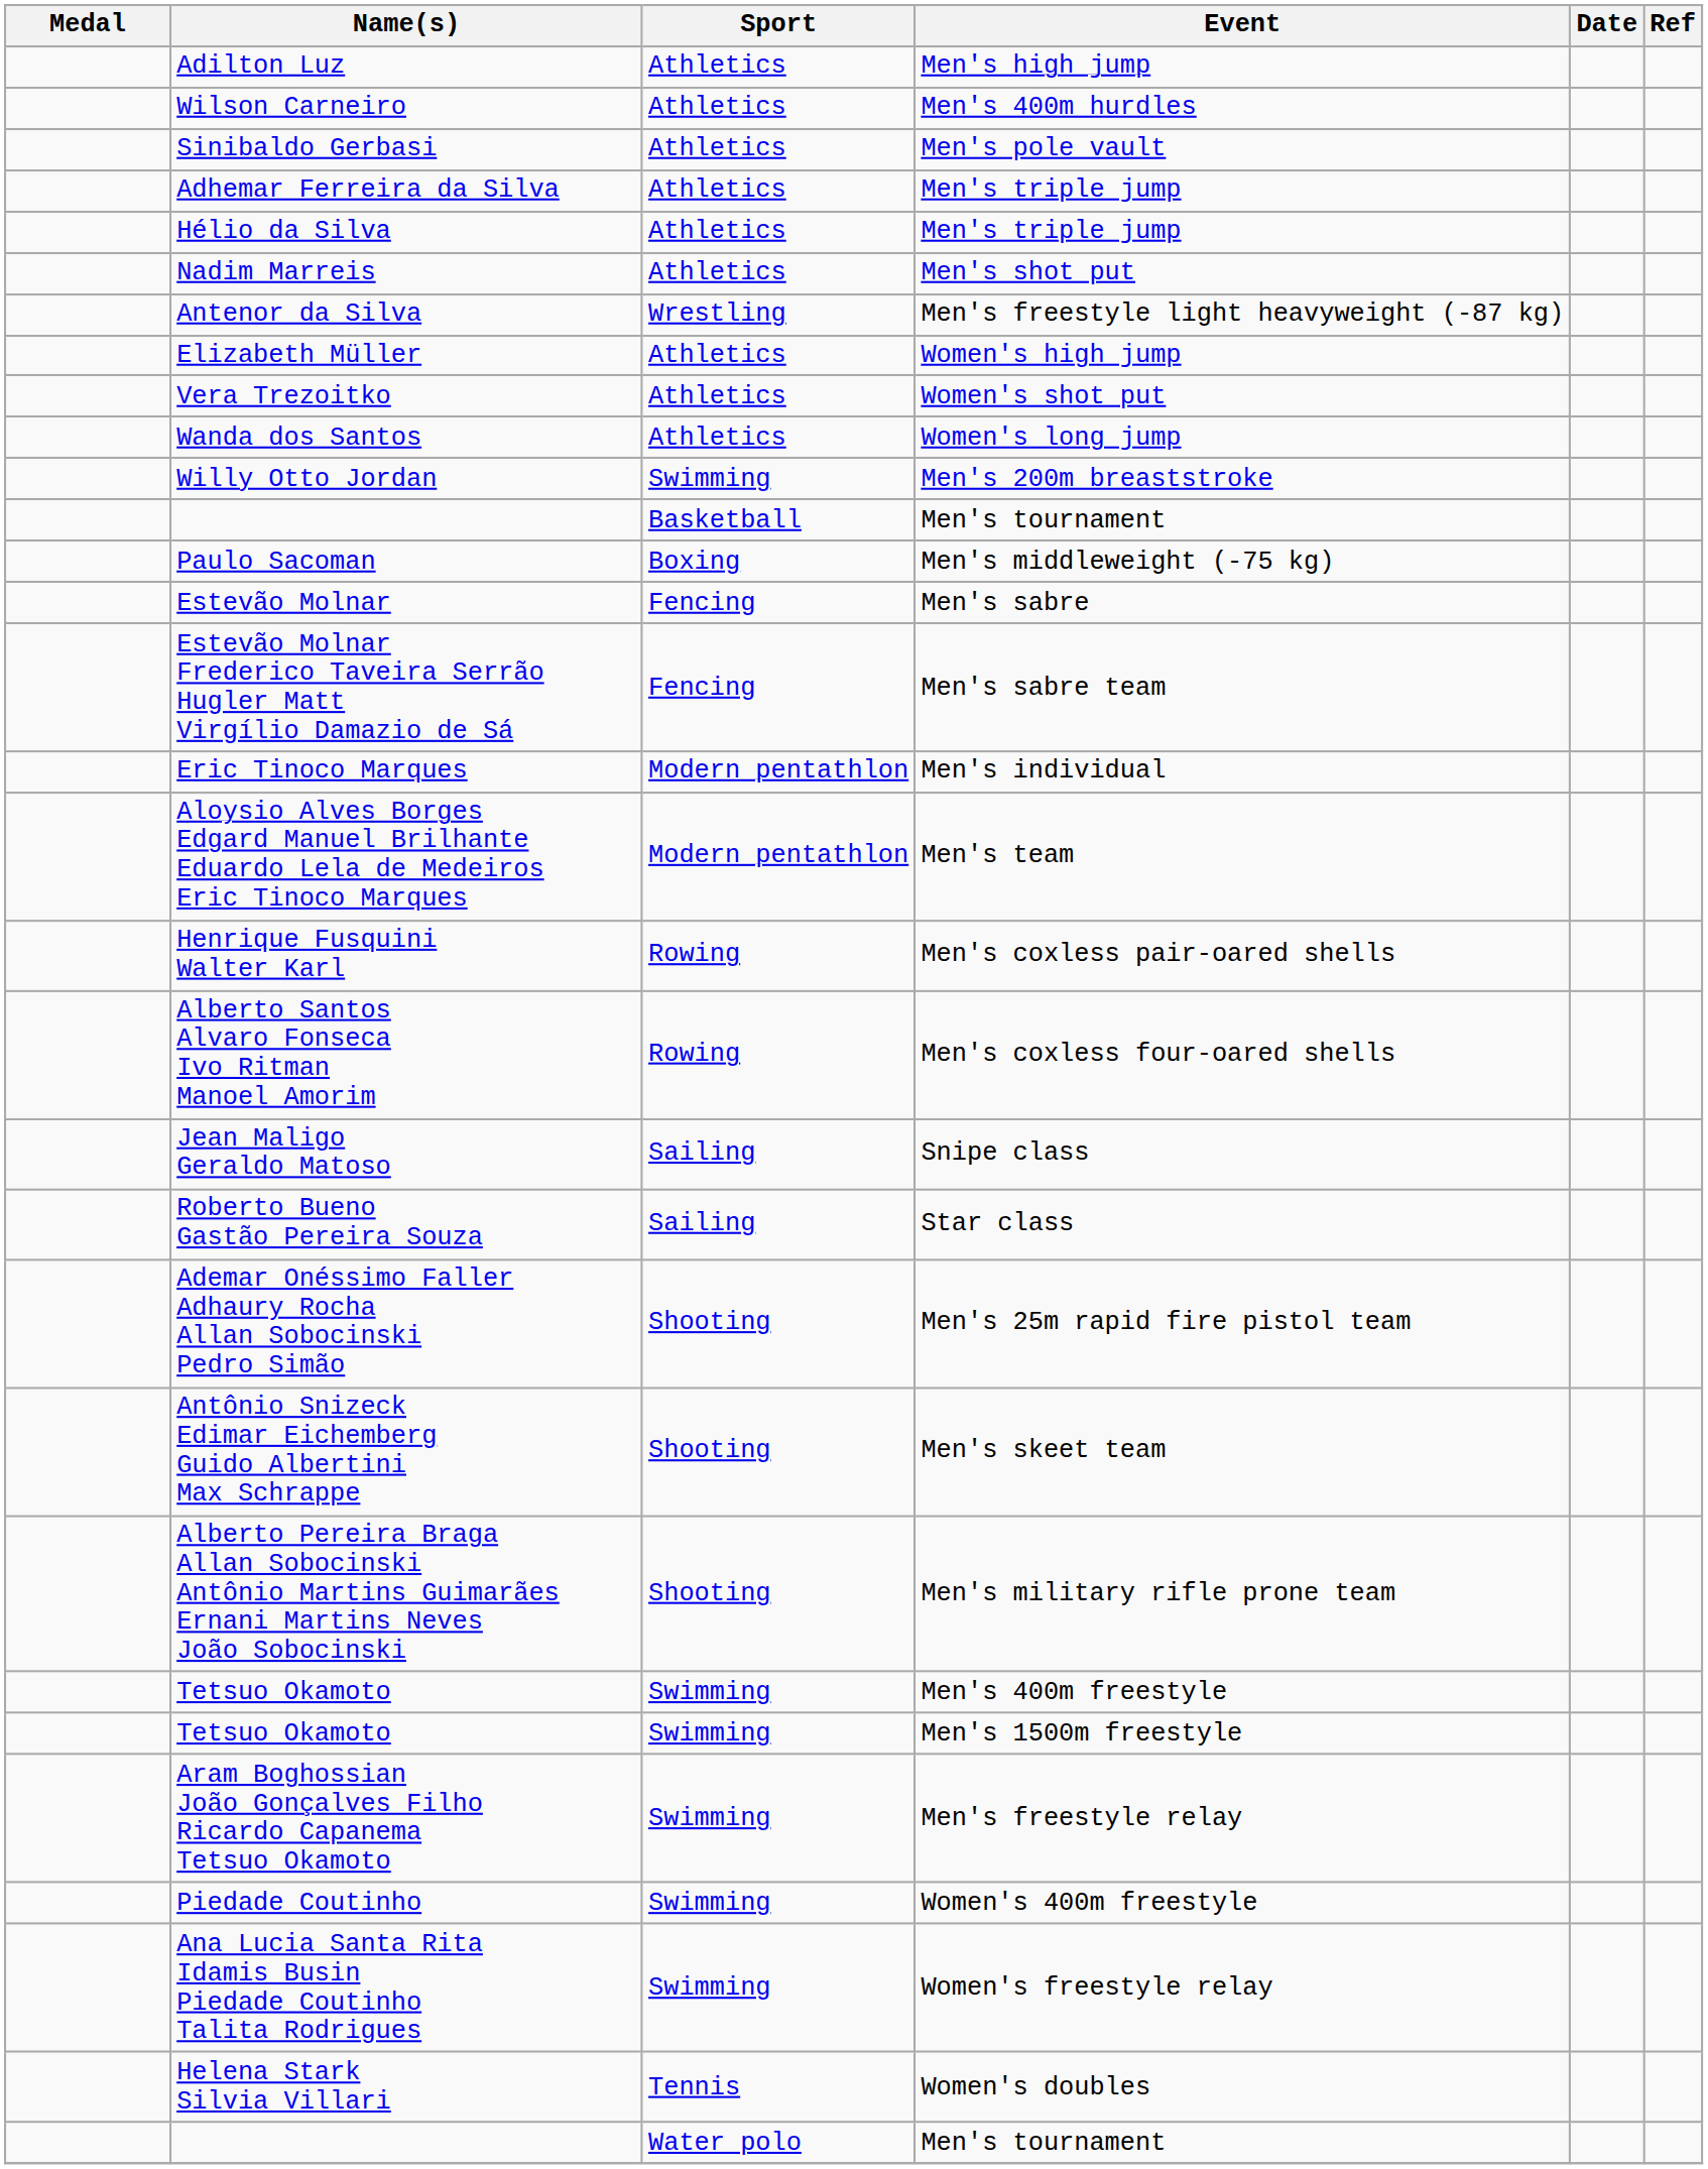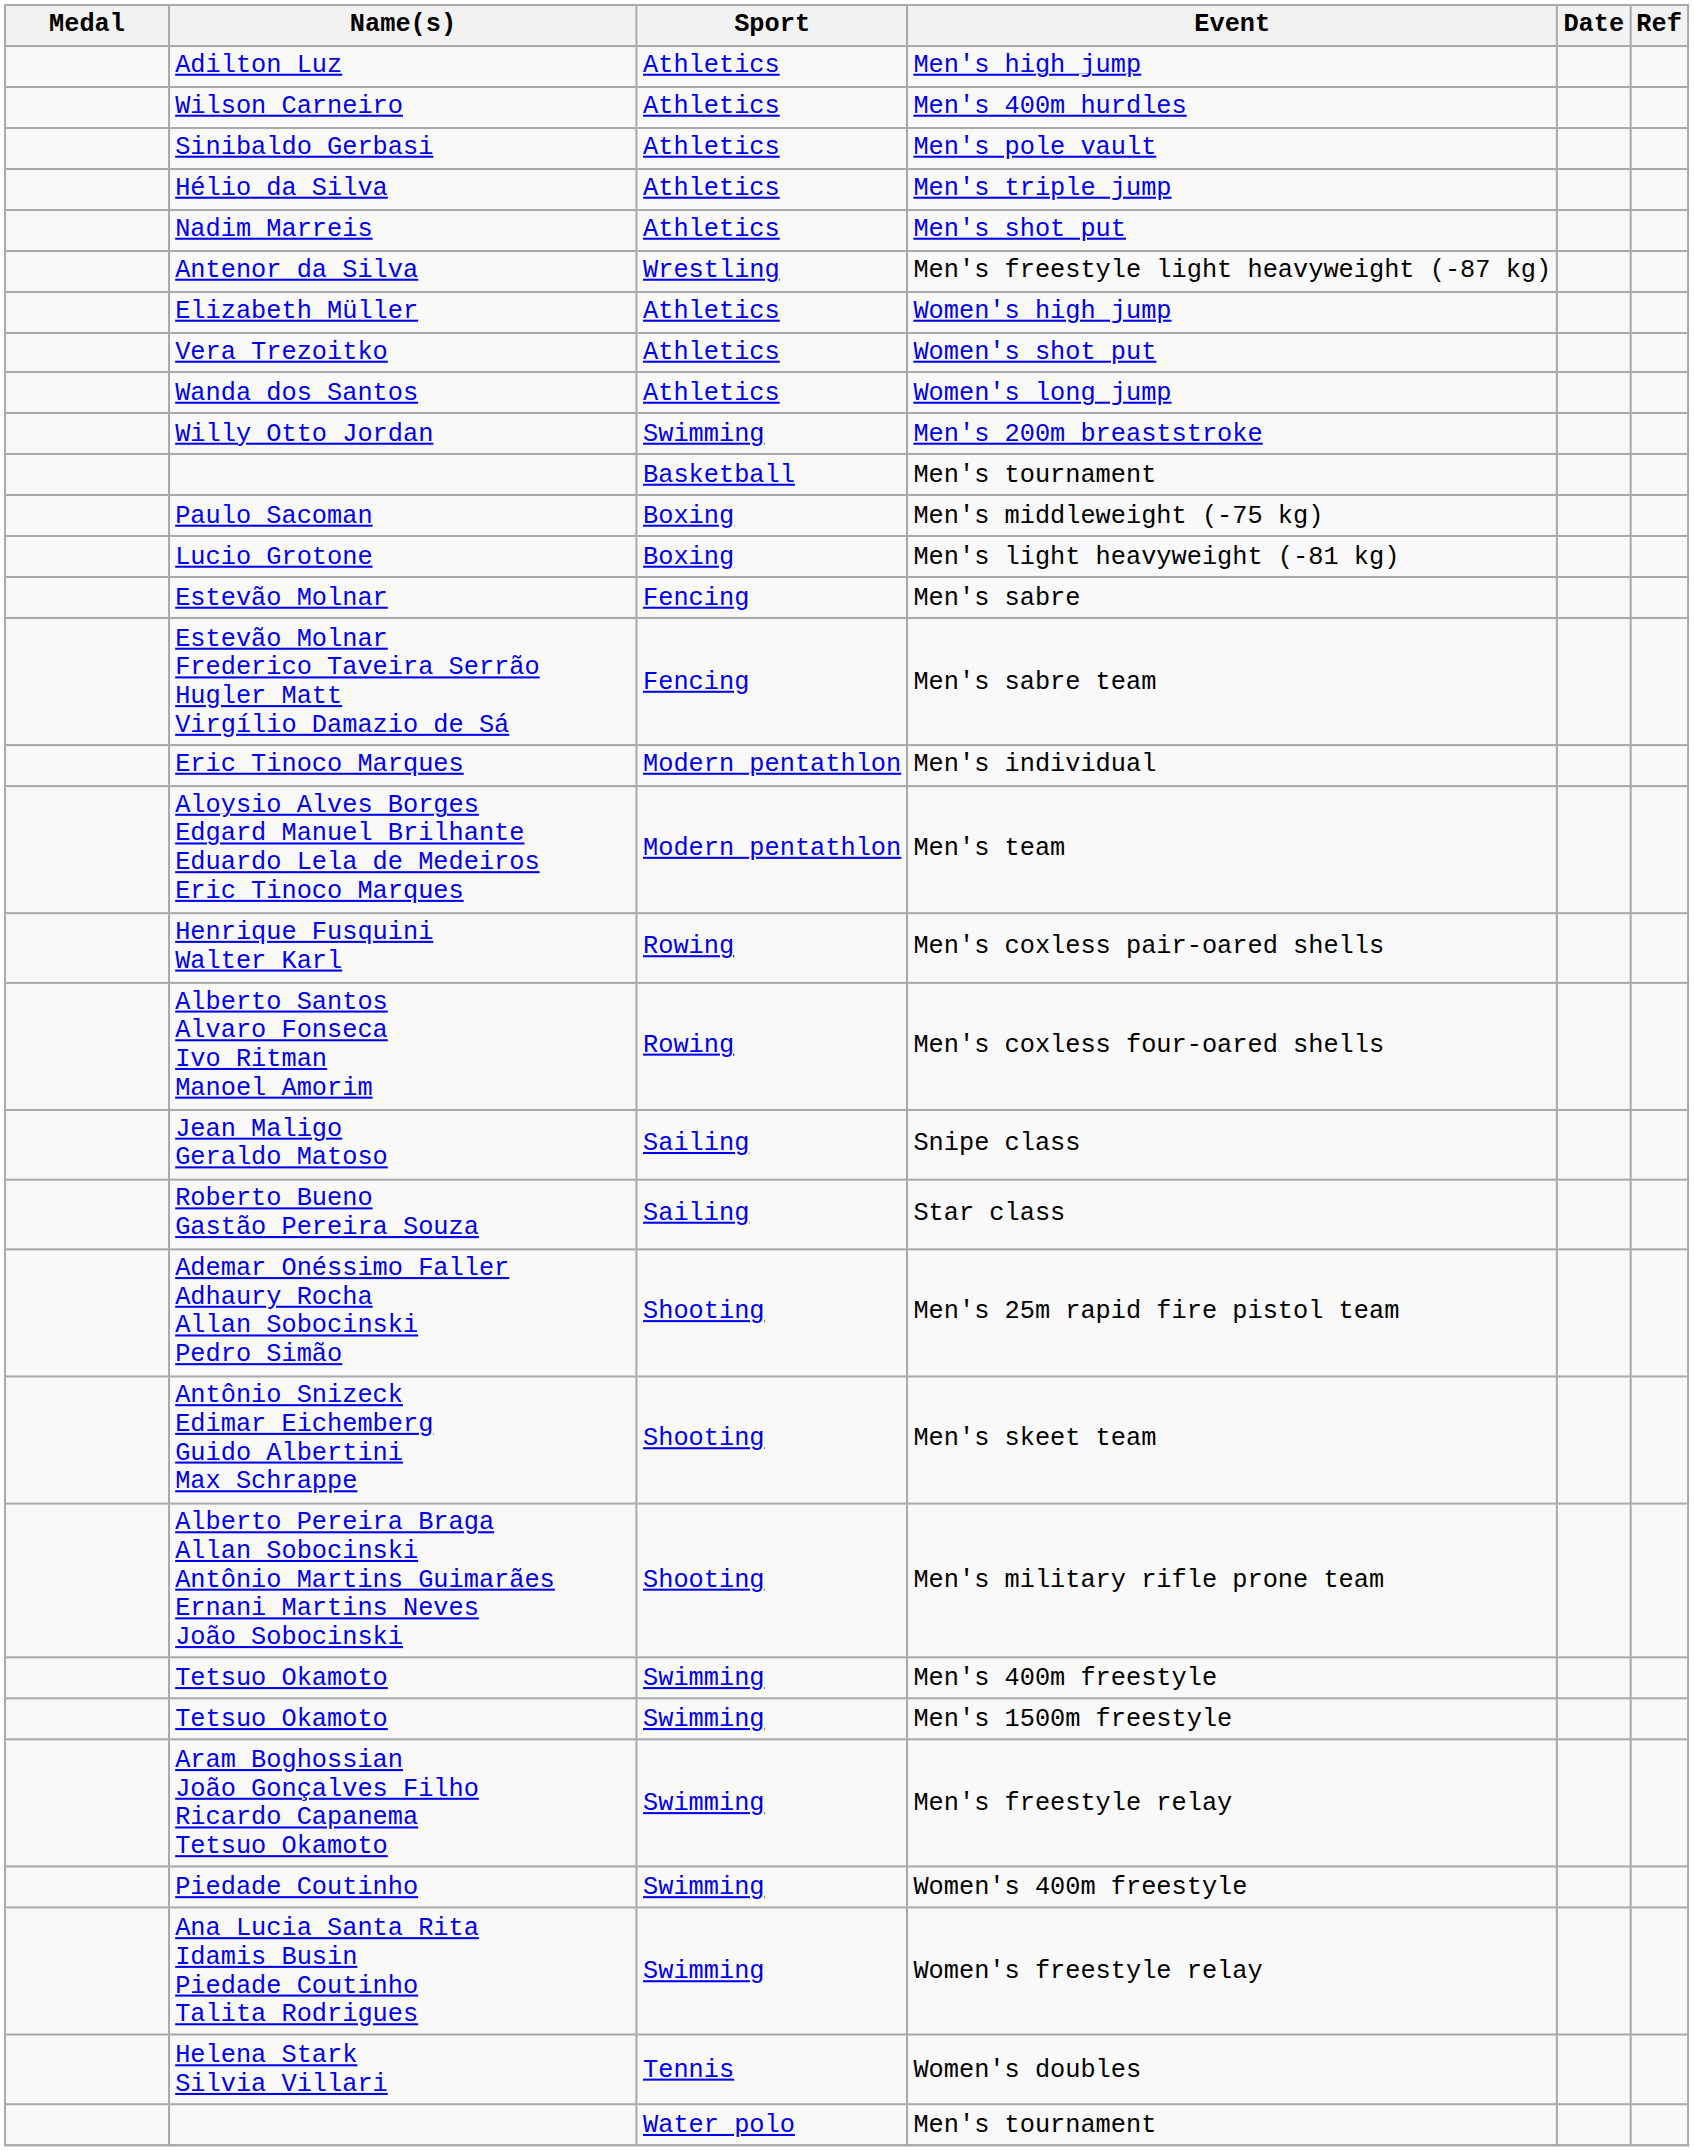- row: Adhemar Ferreira da Silva | Athletics | Men's triple jump
+ row: Lucio Grotone | Boxing | Men's light heavyweight (-81 kg)
